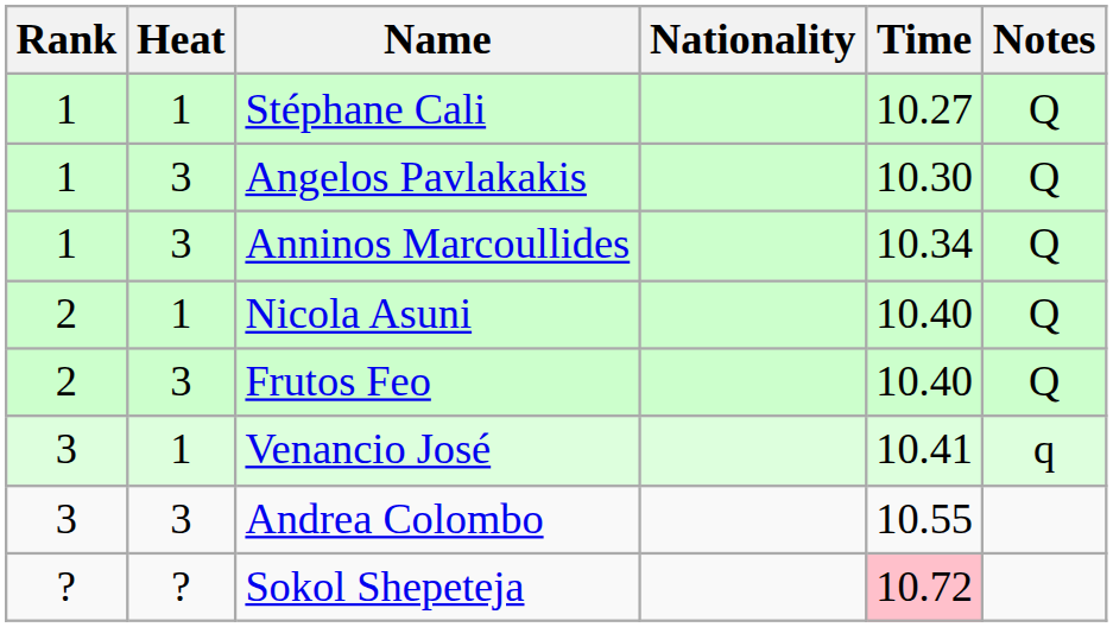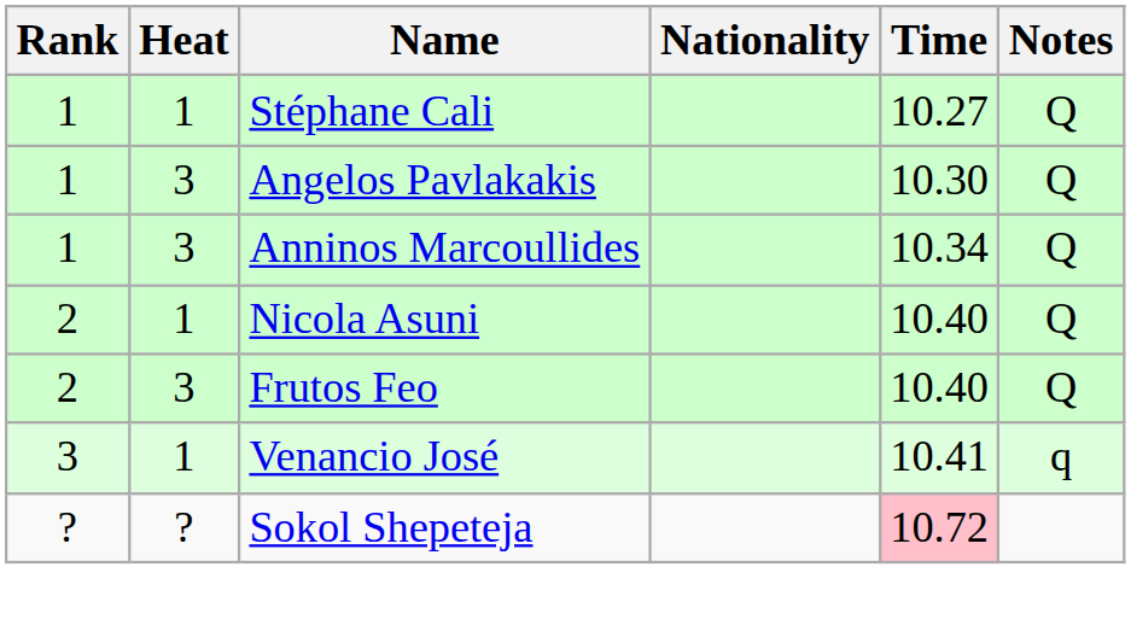- row: 3 | 3 | Andrea Colombo | 10.55
